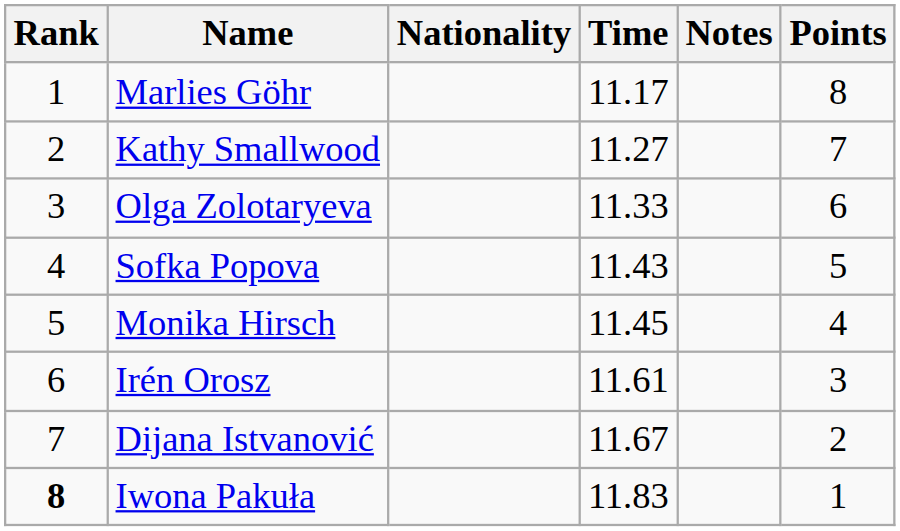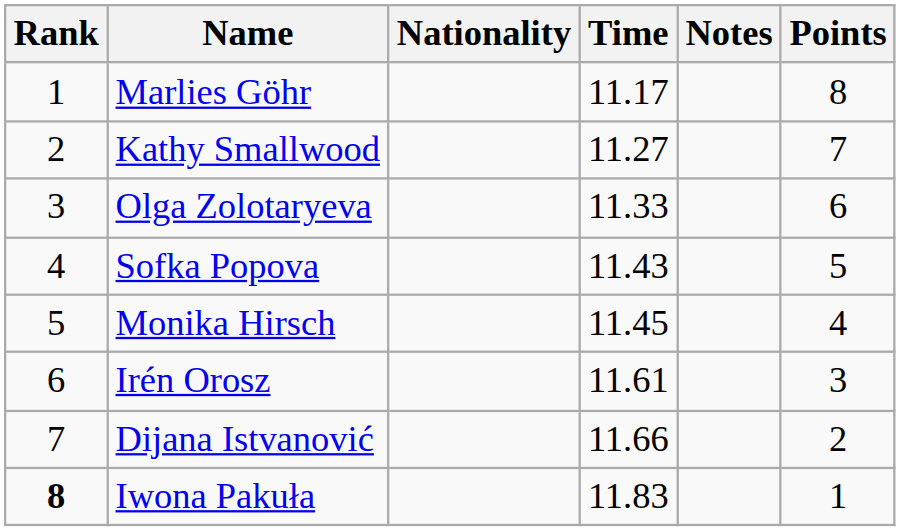Dijana Istvanović | Time: 11.67 -> 11.66
